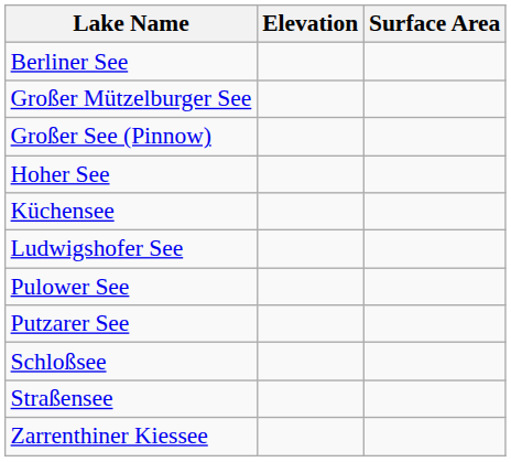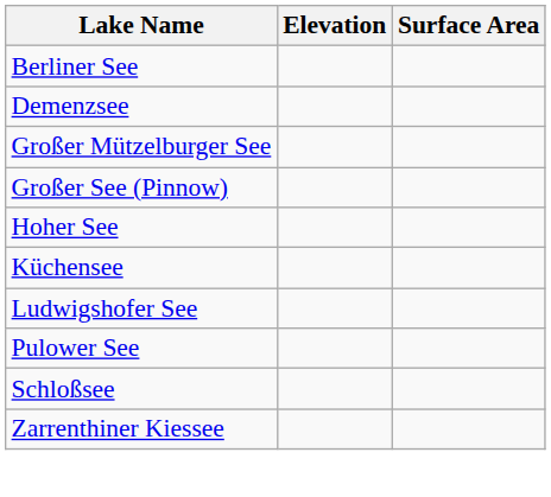+ row: Demenzsee
- row: Putzarer See
- row: Straßensee
